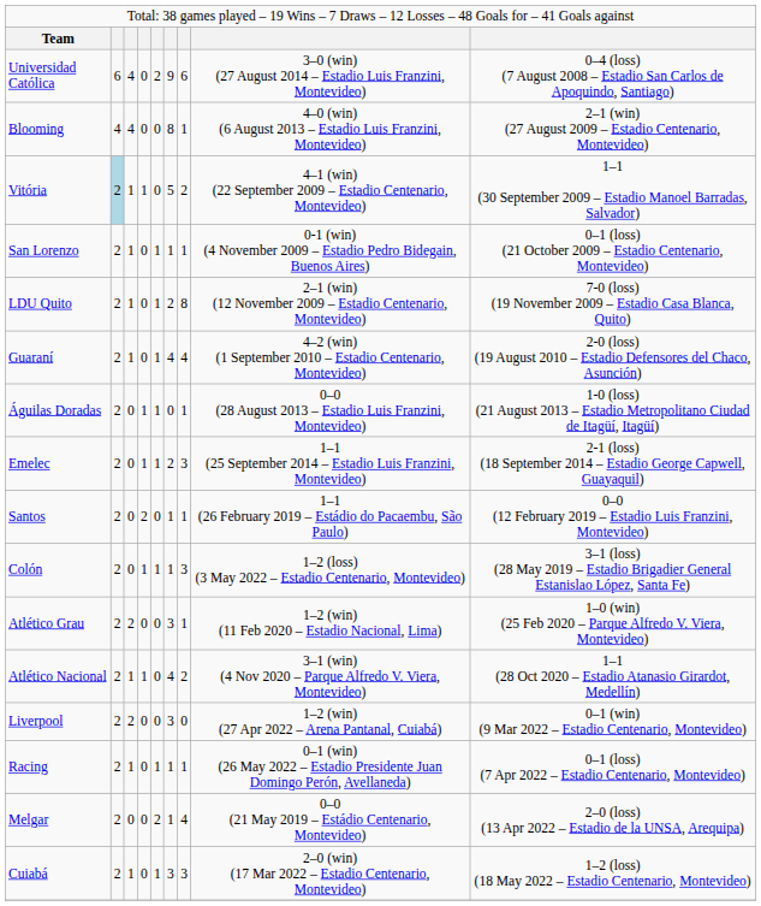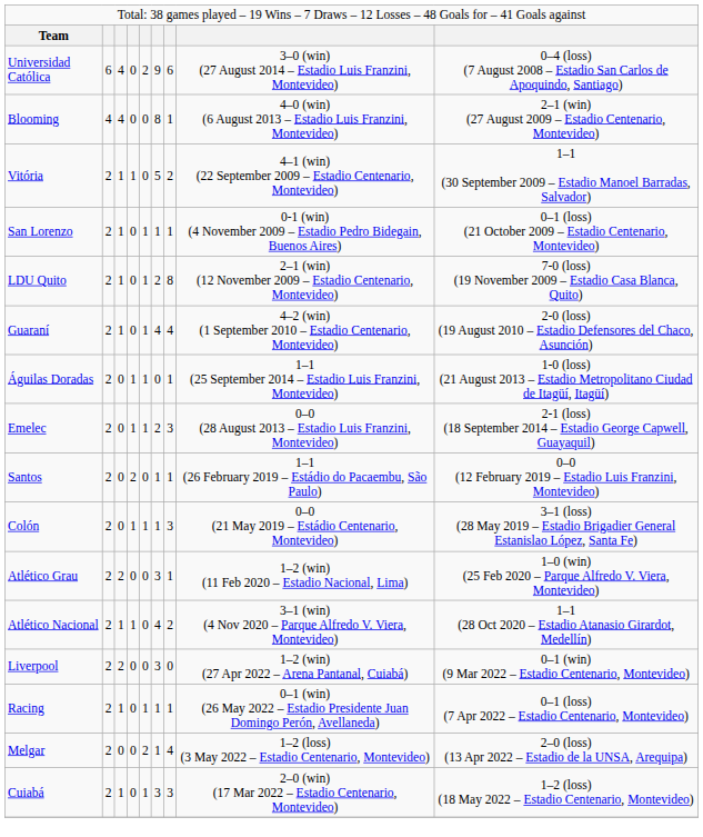Vitória | column 2: lightblue background -> no background
Águilas Doradas | column 8: 0–0 (28 August 2013 – Estadio Luis Franzini, Montevideo) -> 1–1 (25 September 2014 – Estadio Luis Franzini, Montevideo)
Emelec | column 8: 1–1 (25 September 2014 – Estadio Luis Franzini, Montevideo) -> 0–0 (28 August 2013 – Estadio Luis Franzini, Montevideo)
Colón | column 8: 1–2 (loss) (3 May 2022 – Estadio Centenario, Montevideo) -> 0–0 (21 May 2019 – Estádio Centenario, Montevideo)
Melgar | column 8: 0–0 (21 May 2019 – Estádio Centenario, Montevideo) -> 1–2 (loss) (3 May 2022 – Estadio Centenario, Montevideo)
